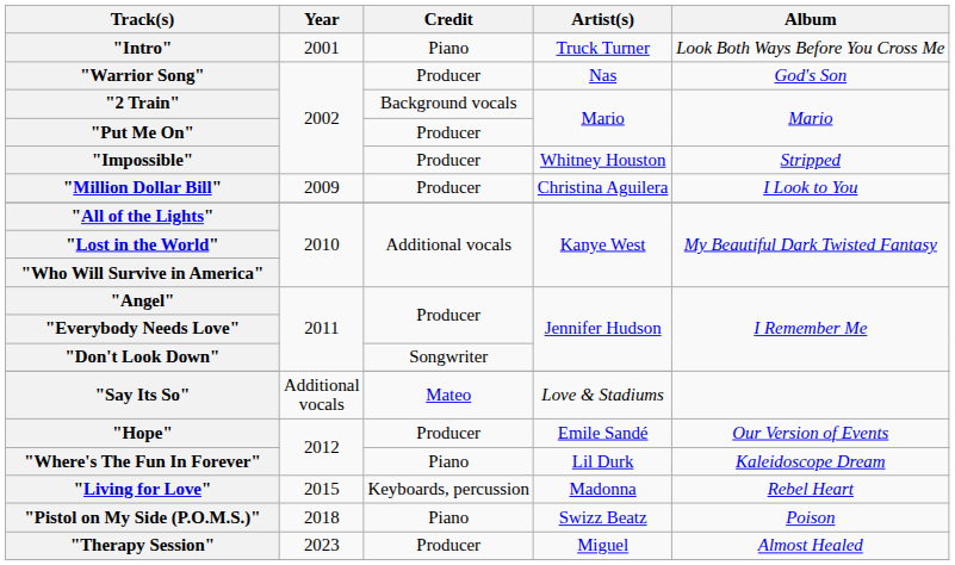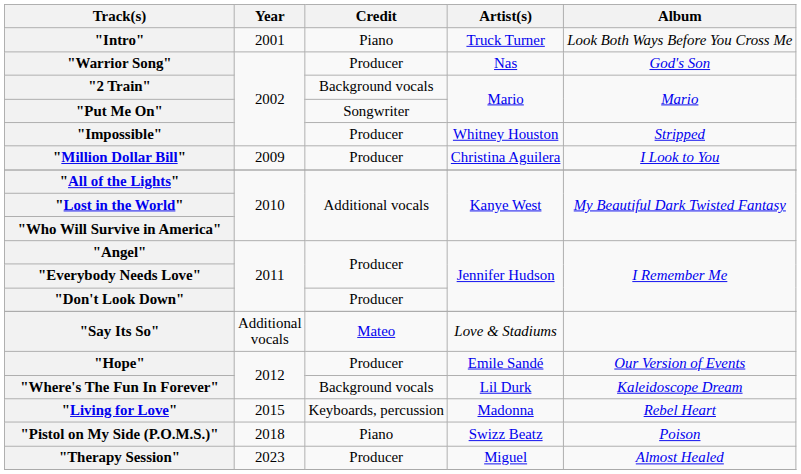"Put Me On" | Credit: Producer -> Songwriter
"Don't Look Down" | Credit: Songwriter -> Producer
"Where's The Fun In Forever" | Credit: Piano -> Background vocals
